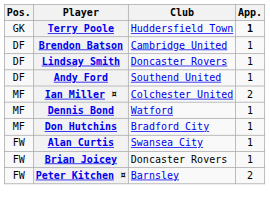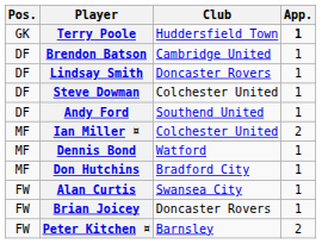+ row: DF | Steve Dowman | Colchester United | 1
